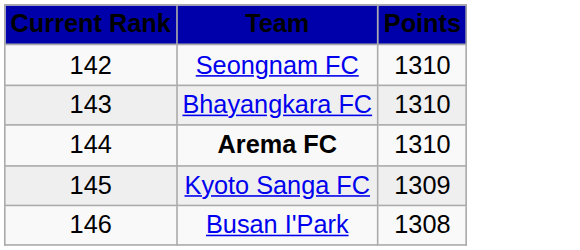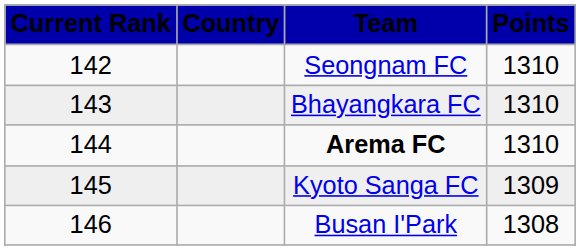+ column: Country
